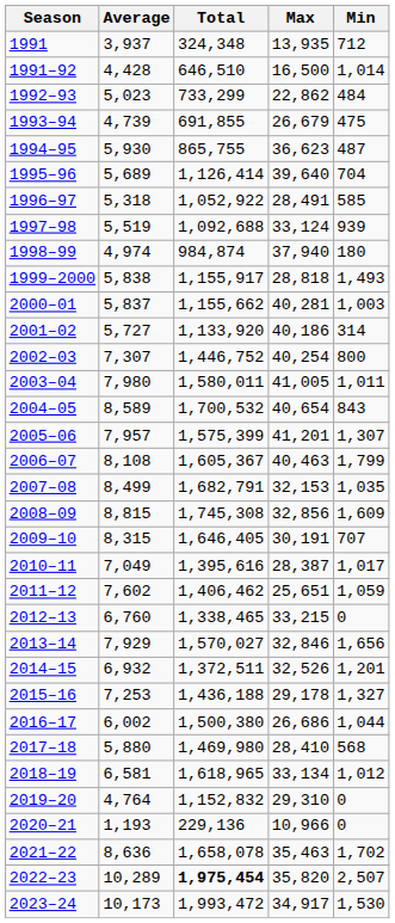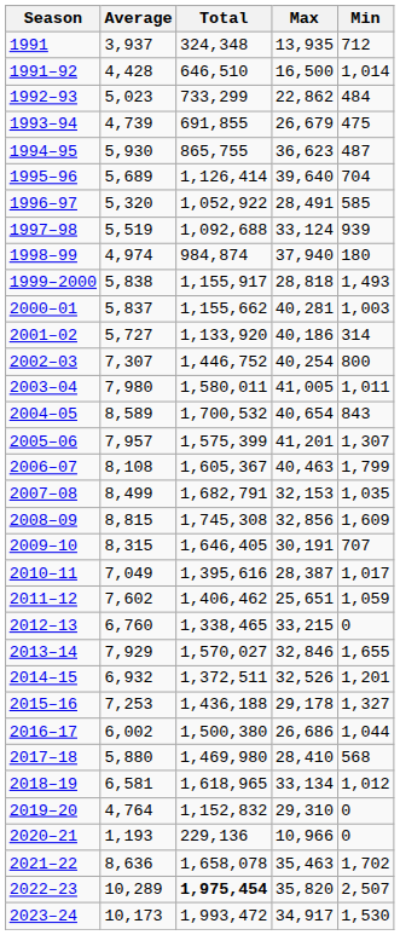1996–97 | Average: 5,318 -> 5,320
2013–14 | Min: 1,656 -> 1,655
